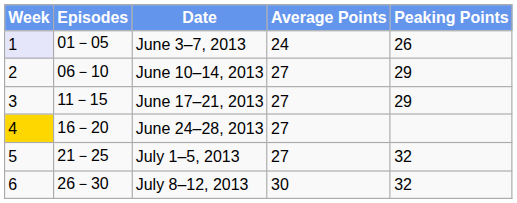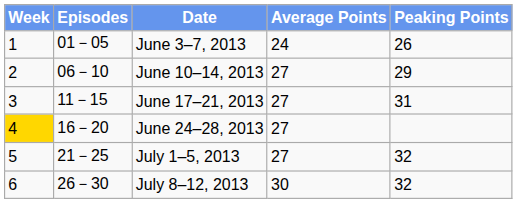June 3–7, 2013 | Week: lavender background -> no background
June 17–21, 2013 | Peaking Points: 29 -> 31
